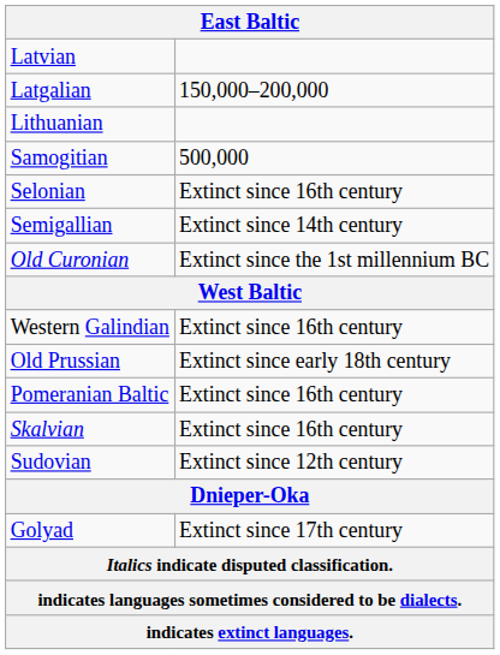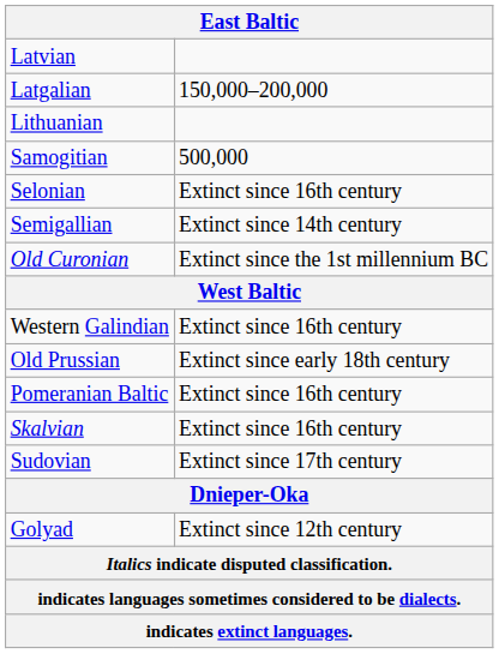Sudovian | column 2: Extinct since 12th century -> Extinct since 17th century
Golyad | column 2: Extinct since 17th century -> Extinct since 12th century
